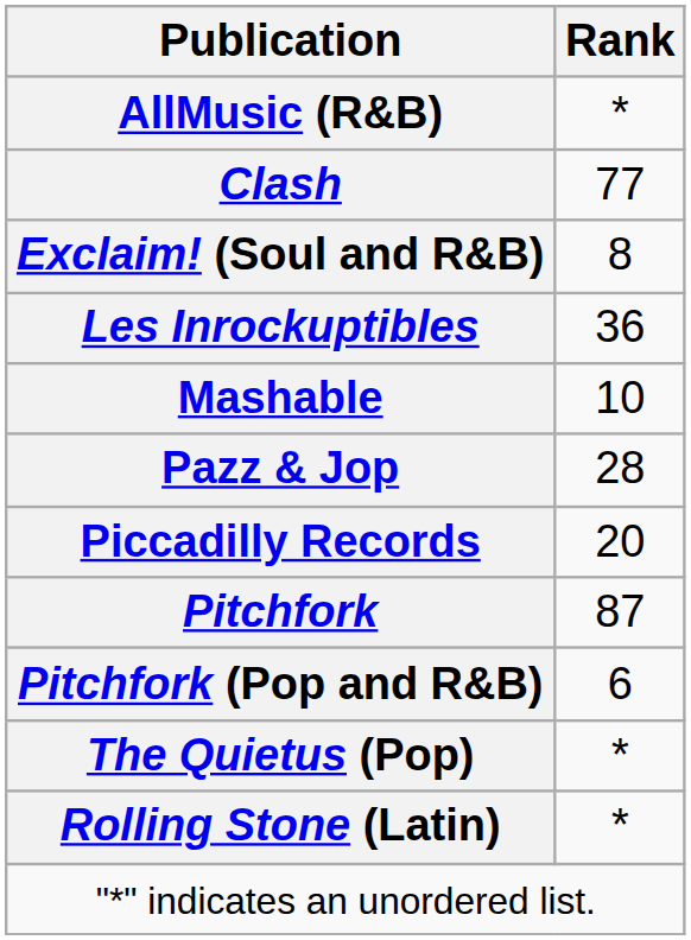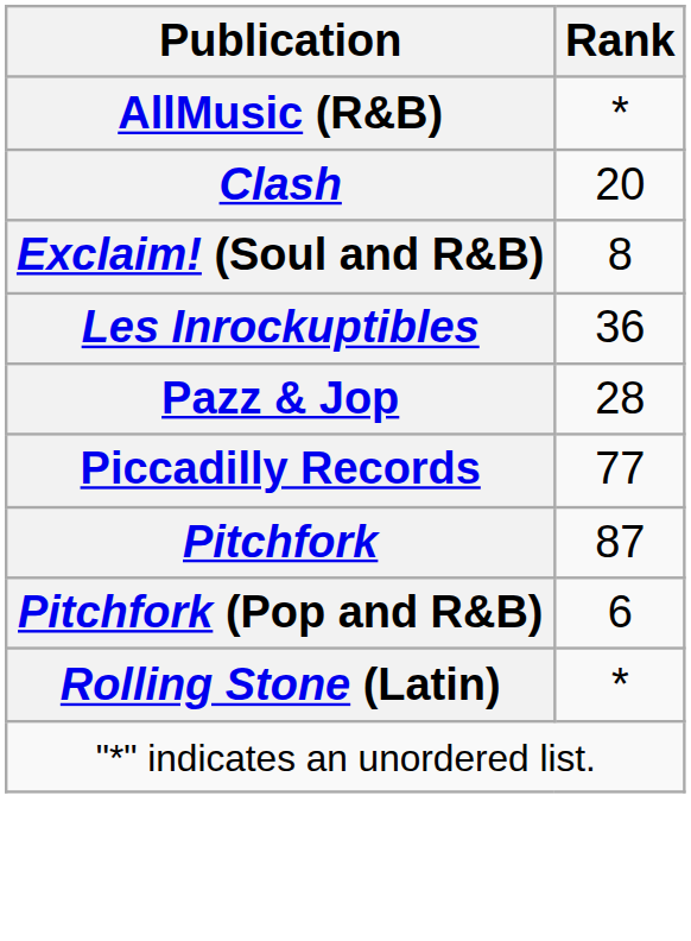Clash | Rank: 77 -> 20
- row: Mashable | 10
Piccadilly Records | Rank: 20 -> 77
- row: The Quietus (Pop) | *
